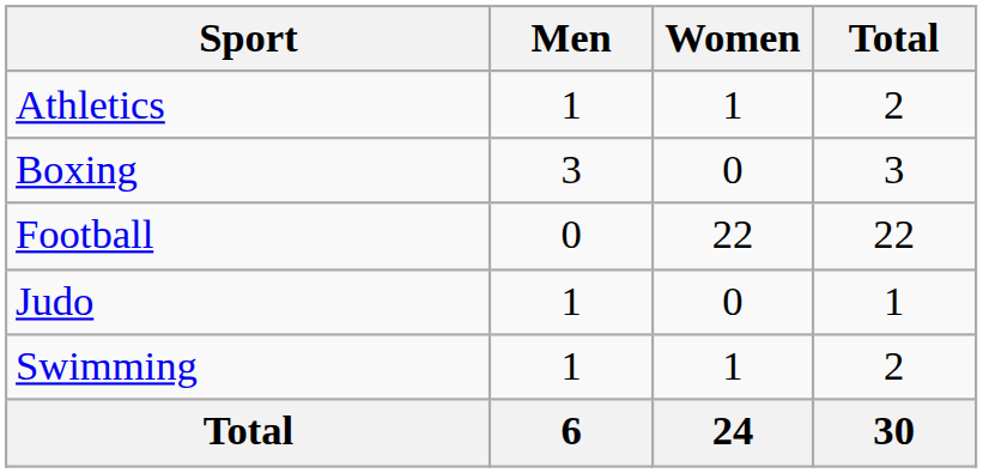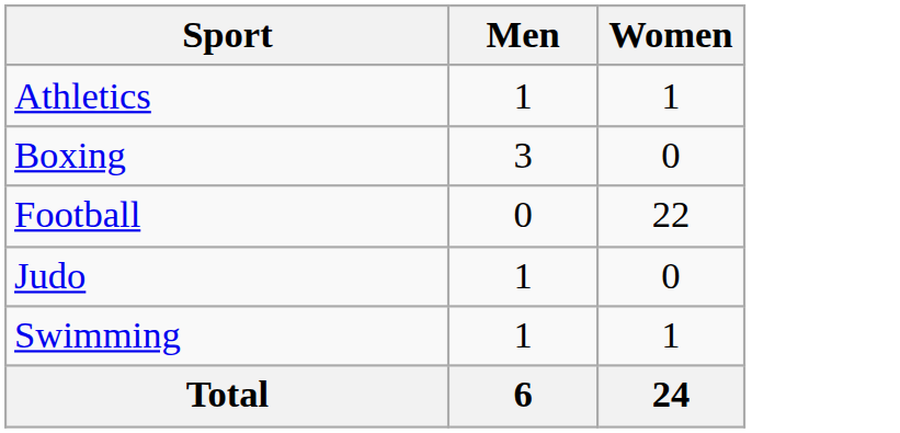- column: Total | 2 | 3 | 22 | 1 | 2 | 30
